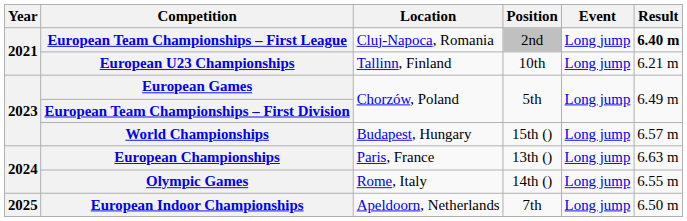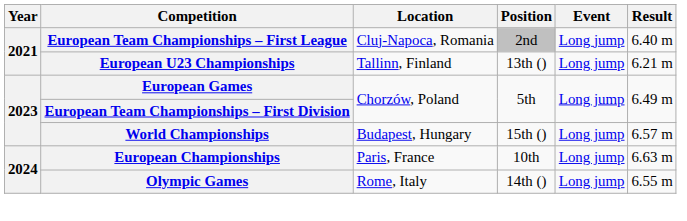European Team Championships – First League | Result: bold -> normal
European U23 Championships | Position: 10th -> 13th ()
European Championships | Position: 13th () -> 10th
- row: 2025 | European Indoor Championships | Apeldoorn, Netherlands | 7th | Long jump | 6.50 m
